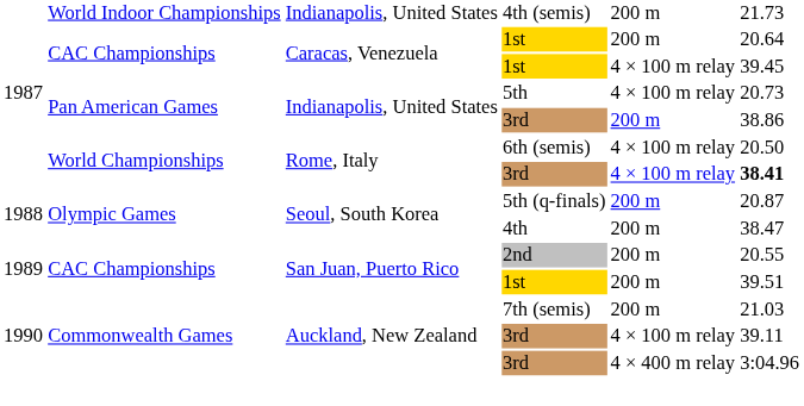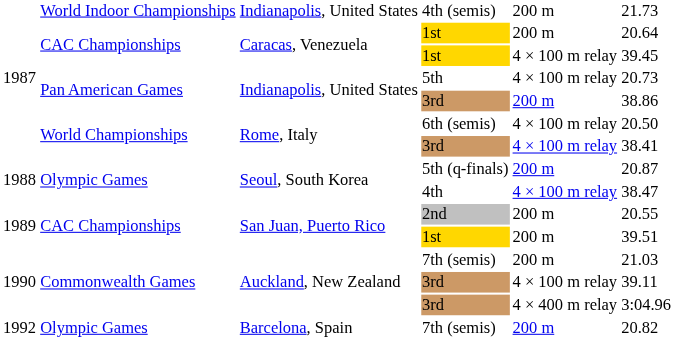Rome, Italy / 3rd | column 6: bold -> normal
4th | column 5: 200 m -> 4 × 100 m relay
+ row: 1992 | Olympic Games | Barcelona, Spain | 7th (semis) | 200 m | 20.82
